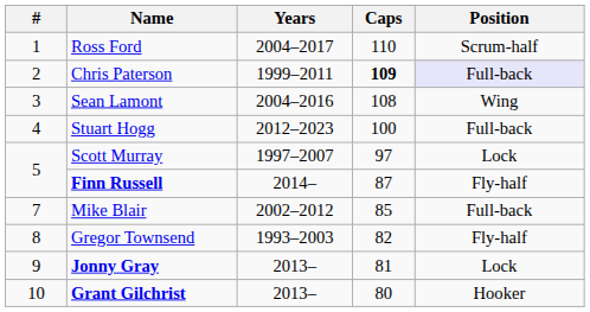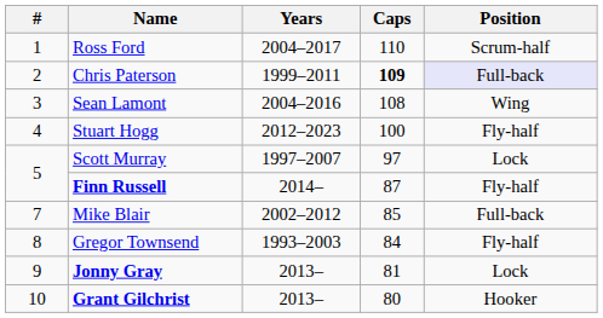Stuart Hogg | Position: Full-back -> Fly-half
Gregor Townsend | Caps: 82 -> 84
